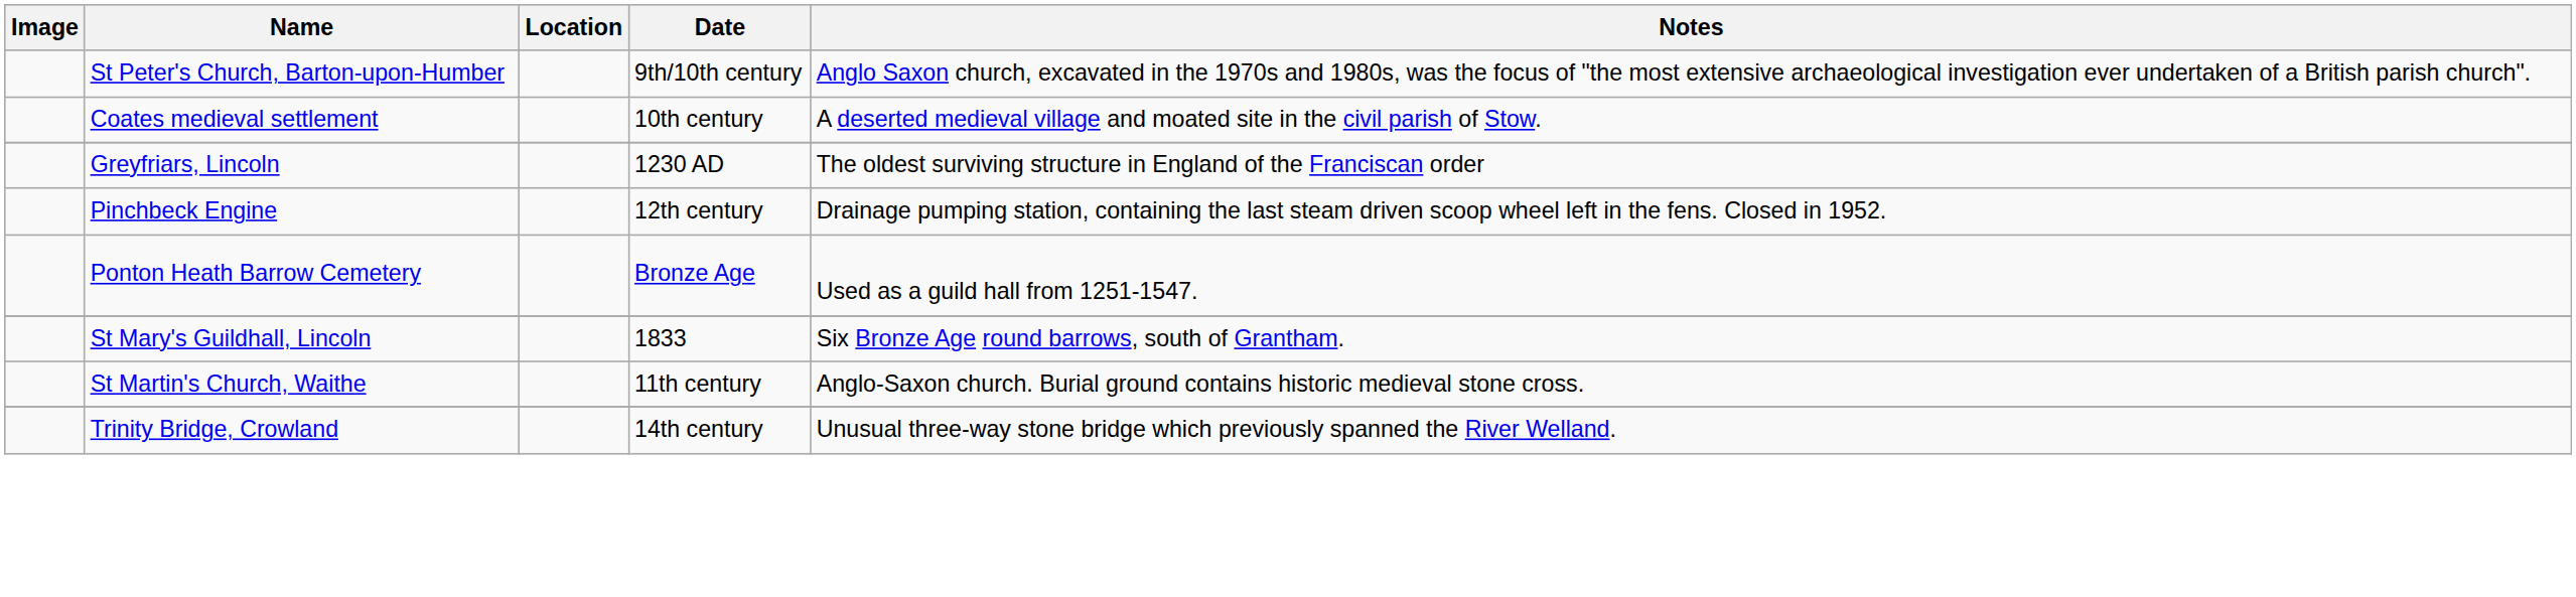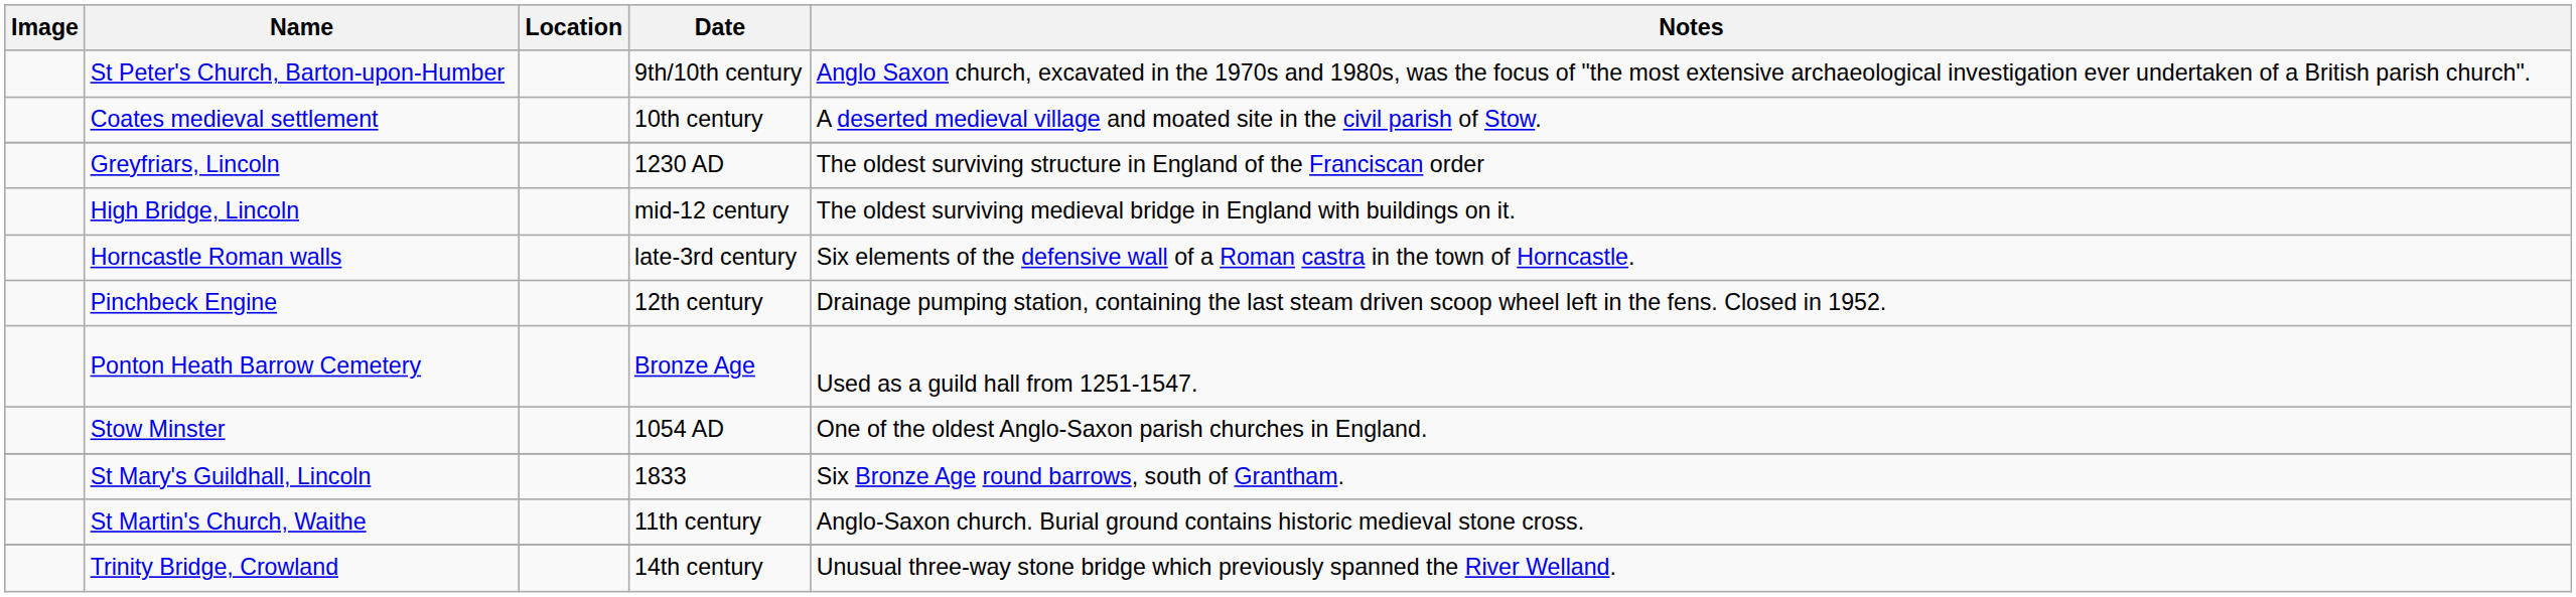+ row: High Bridge, Lincoln | mid-12 century | The oldest surviving medieval bridge in England with buildings on it.
+ row: Horncastle Roman walls | late-3rd century | Six elements of the defensive wall of a Roman castra in the town of Horncastle.
+ row: Stow Minster | 1054 AD | One of the oldest Anglo-Saxon parish churches in England.
